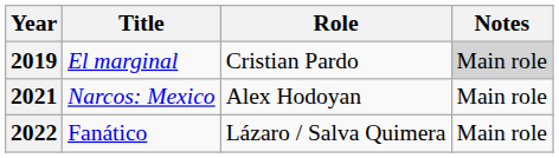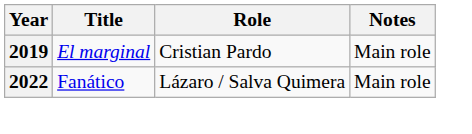2019 | Notes: lightgrey background -> no background
- row: 2021 | Narcos: Mexico | Alex Hodoyan | Main role
